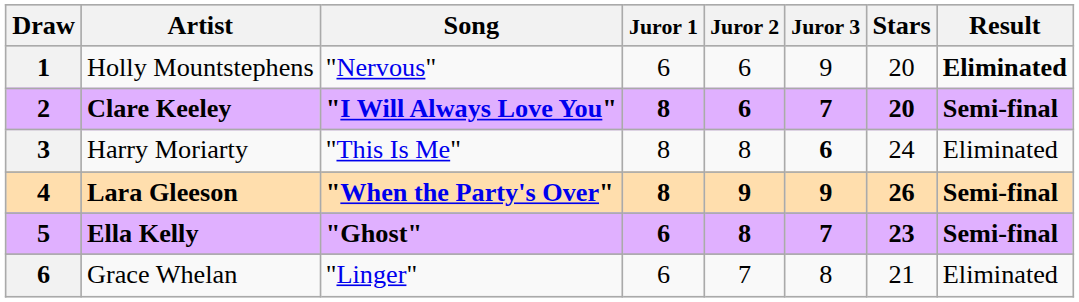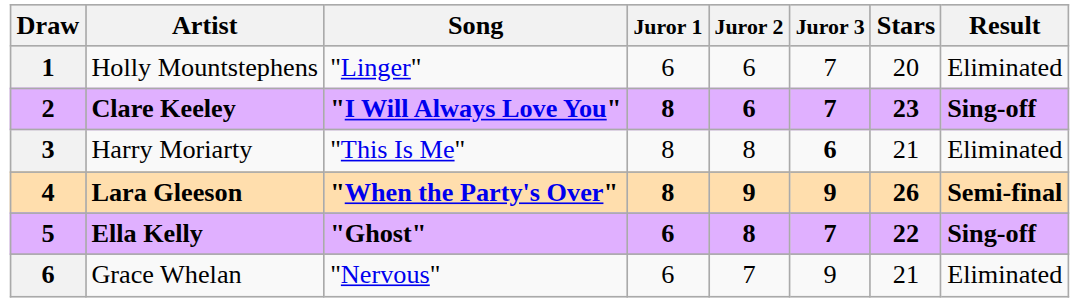Holly Mountstephens | Song: "Nervous" -> "Linger"
Holly Mountstephens | Juror 3: 9 -> 7
Holly Mountstephens | Result: bold -> normal
Clare Keeley | Stars: 20 -> 23
Clare Keeley | Result: Semi-final -> Sing-off
Harry Moriarty | Stars: 24 -> 21
Ella Kelly | Stars: 23 -> 22
Ella Kelly | Result: Semi-final -> Sing-off
Grace Whelan | Song: "Linger" -> "Nervous"
Grace Whelan | Juror 3: 8 -> 9
